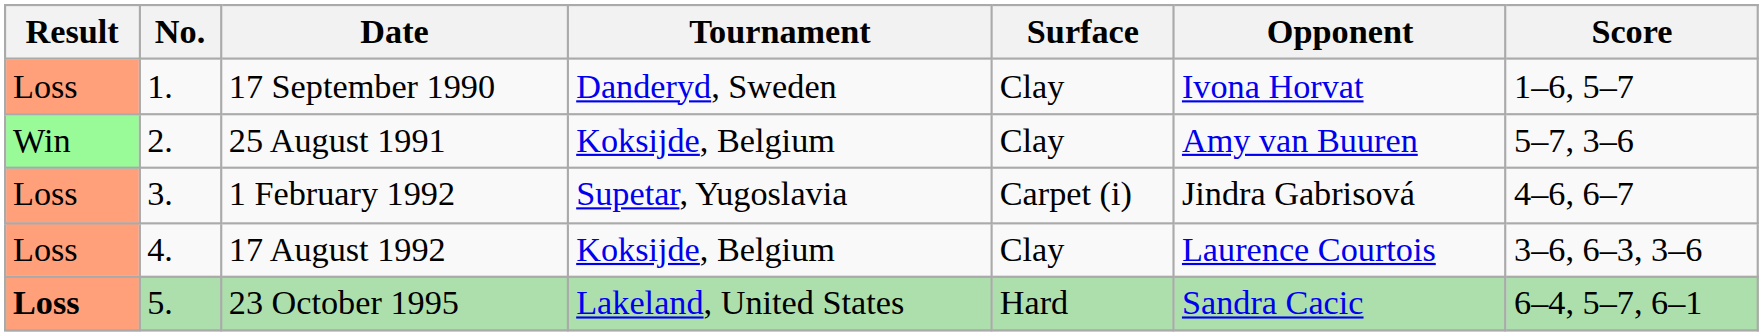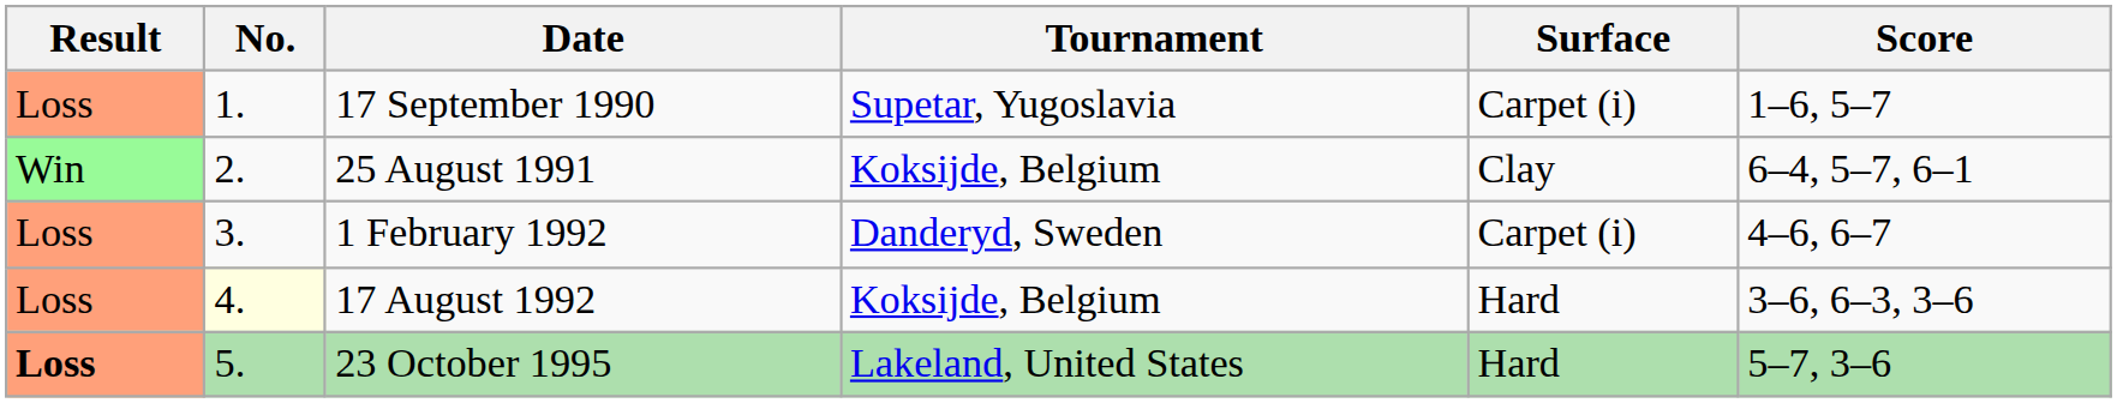- column: Opponent | Ivona Horvat | Amy van Buuren | Jindra Gabrisová | Laurence Courtois | Sandra Cacic
17 September 1990 | Tournament: Danderyd, Sweden -> Supetar, Yugoslavia
17 September 1990 | Surface: Clay -> Carpet (i)
25 August 1991 | Score: 5–7, 3–6 -> 6–4, 5–7, 6–1
1 February 1992 | Tournament: Supetar, Yugoslavia -> Danderyd, Sweden
17 August 1992 | No.: no background -> lightyellow background
17 August 1992 | Surface: Clay -> Hard
23 October 1995 | Score: 6–4, 5–7, 6–1 -> 5–7, 3–6
